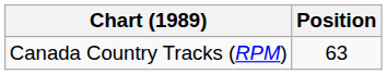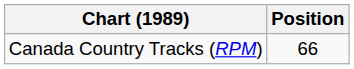Canada Country Tracks (RPM) | Position: 63 -> 66
